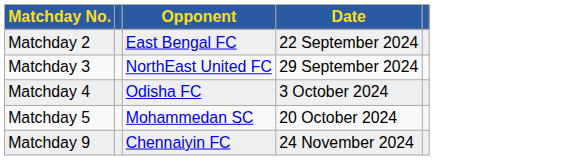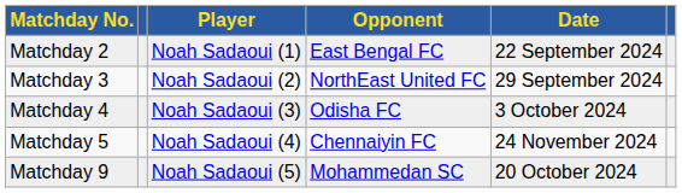+ column: Player | Noah Sadaoui (1) | Noah Sadaoui (2) | Noah Sadaoui (3) | Noah Sadaoui (4) | Noah Sadaoui (5)
Matchday 5 | Opponent: Mohammedan SC -> Chennaiyin FC
Matchday 5 | Date: 20 October 2024 -> 24 November 2024
Matchday 9 | Opponent: Chennaiyin FC -> Mohammedan SC
Matchday 9 | Date: 24 November 2024 -> 20 October 2024
